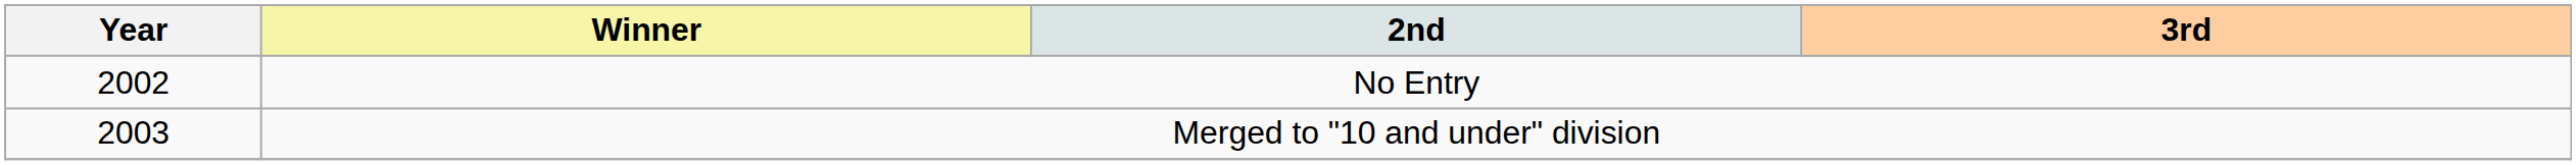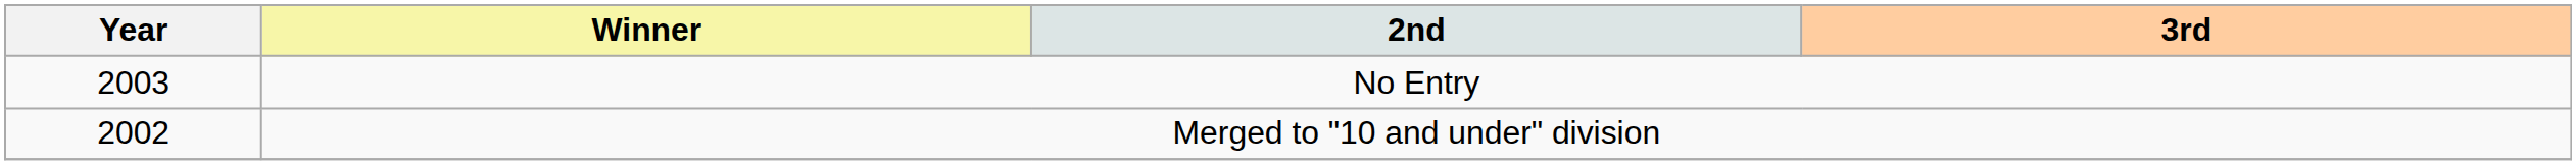No Entry | Year: 2002 -> 2003
Merged to "10 and under" division | Year: 2003 -> 2002
